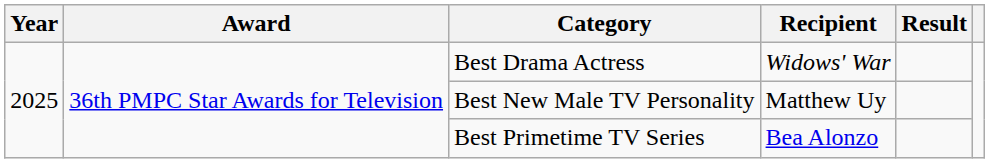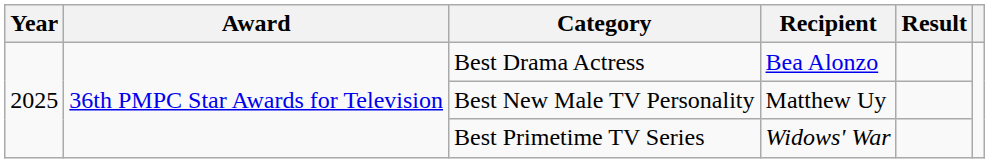Best Drama Actress | Recipient: Widows' War -> Bea Alonzo
Best Primetime TV Series | Recipient: Bea Alonzo -> Widows' War
